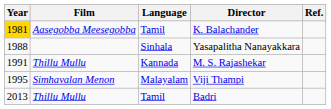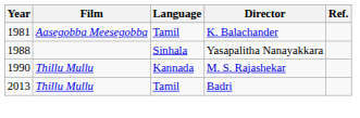K. Balachander | Year: gold background -> no background
M. S. Rajashekar | Year: 1991 -> 1990
- row: 1995 | Simhavalan Menon | Malayalam | Viji Thampi
